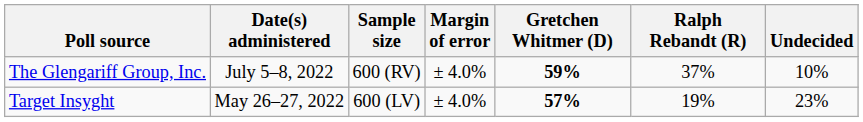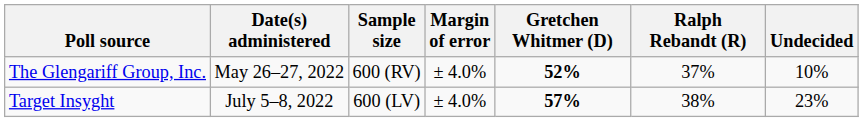The Glengariff Group, Inc. | Date(s) administered: July 5–8, 2022 -> May 26–27, 2022
The Glengariff Group, Inc. | Gretchen Whitmer (D): 59% -> 52%
Target Insyght | Date(s) administered: May 26–27, 2022 -> July 5–8, 2022
Target Insyght | Ralph Rebandt (R): 19% -> 38%
